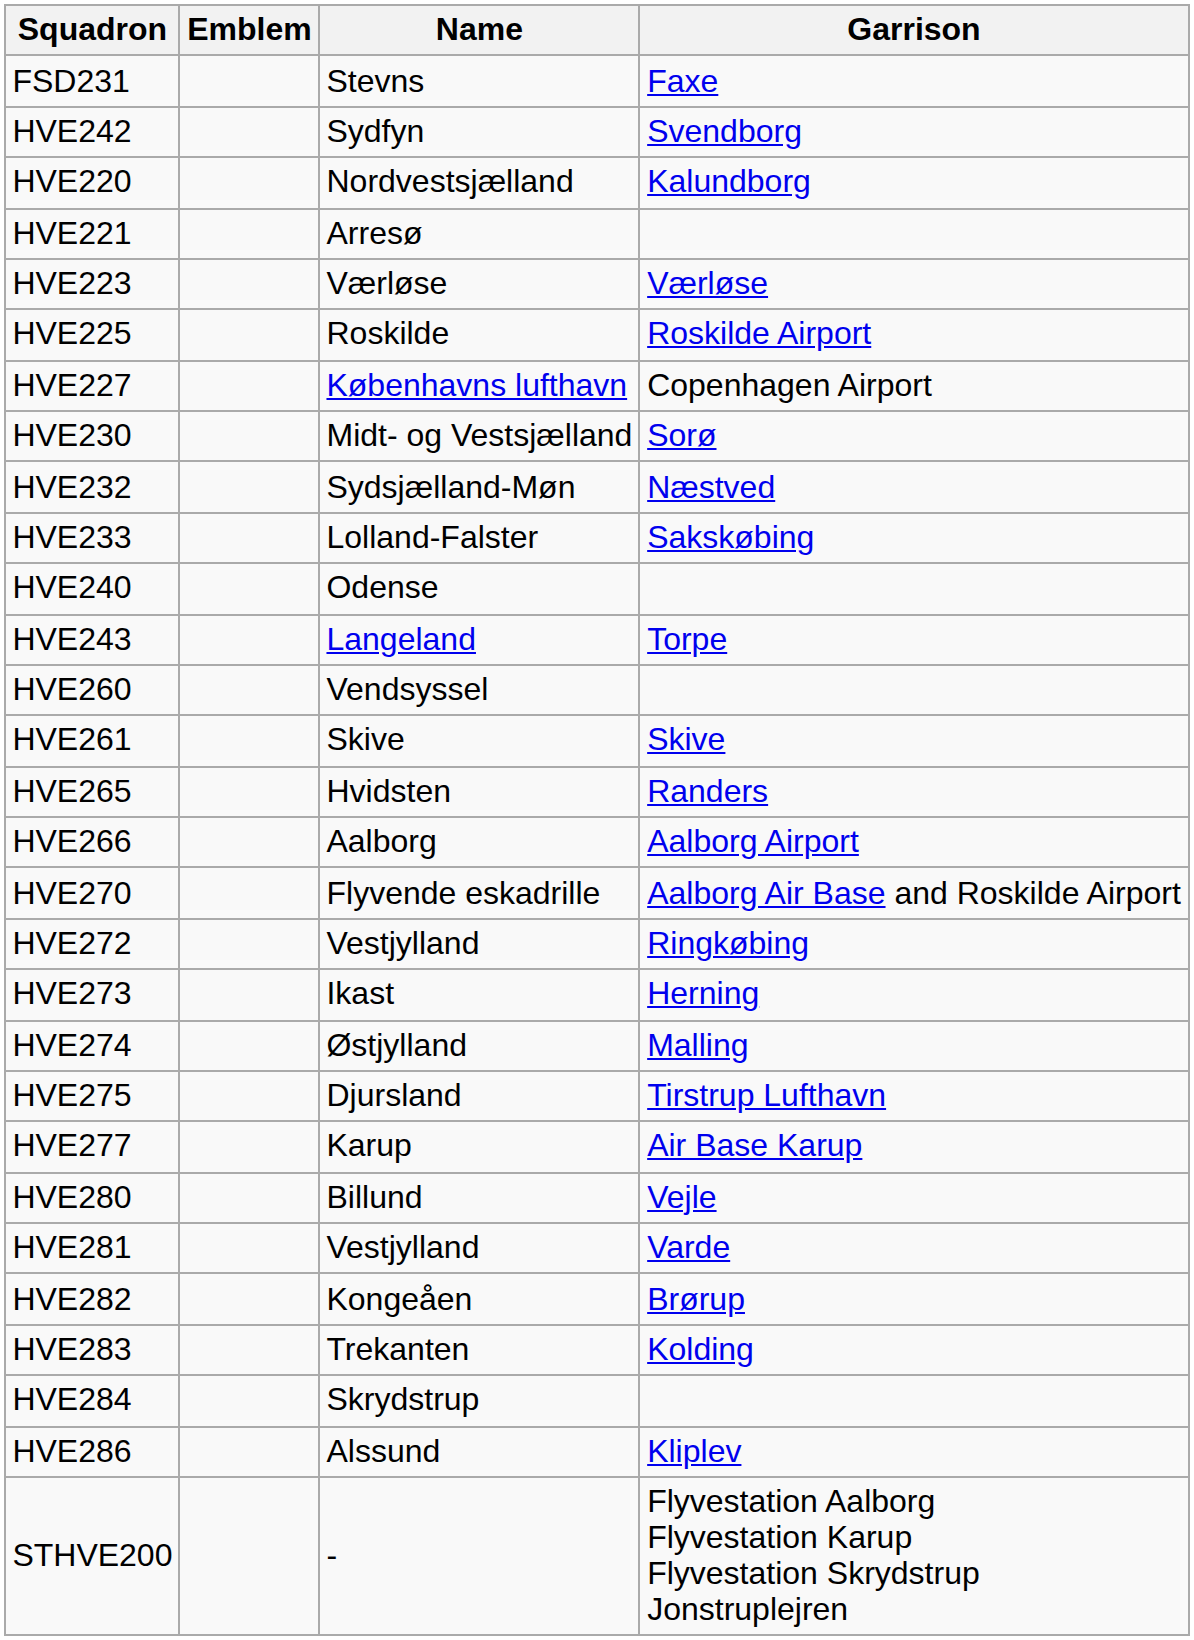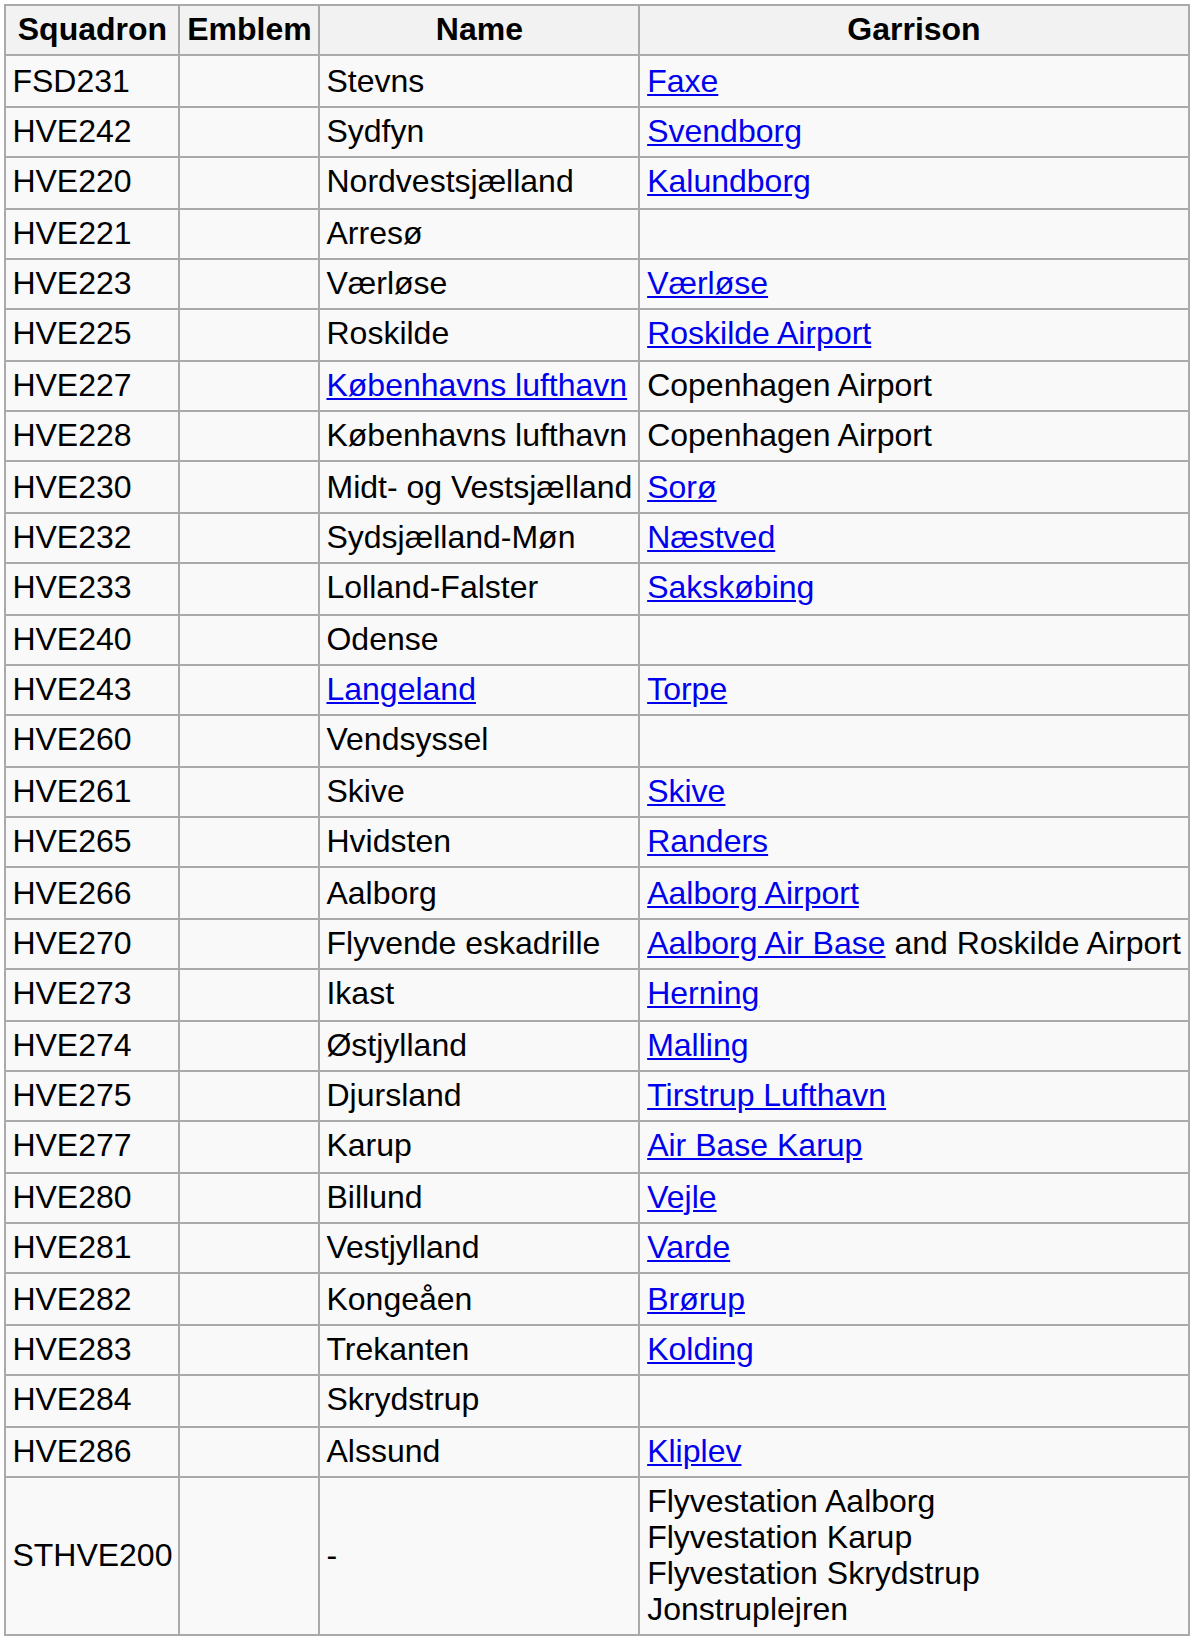+ row: HVE228 | Københavns lufthavn | Copenhagen Airport
- row: HVE272 | Vestjylland | Ringkøbing
